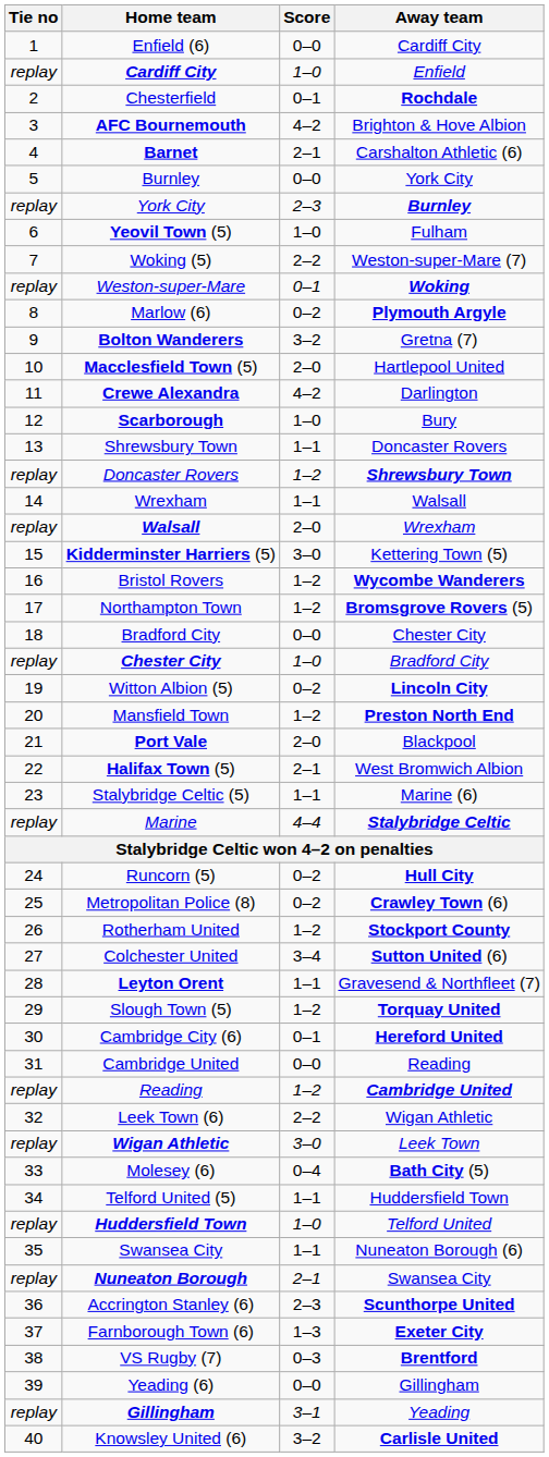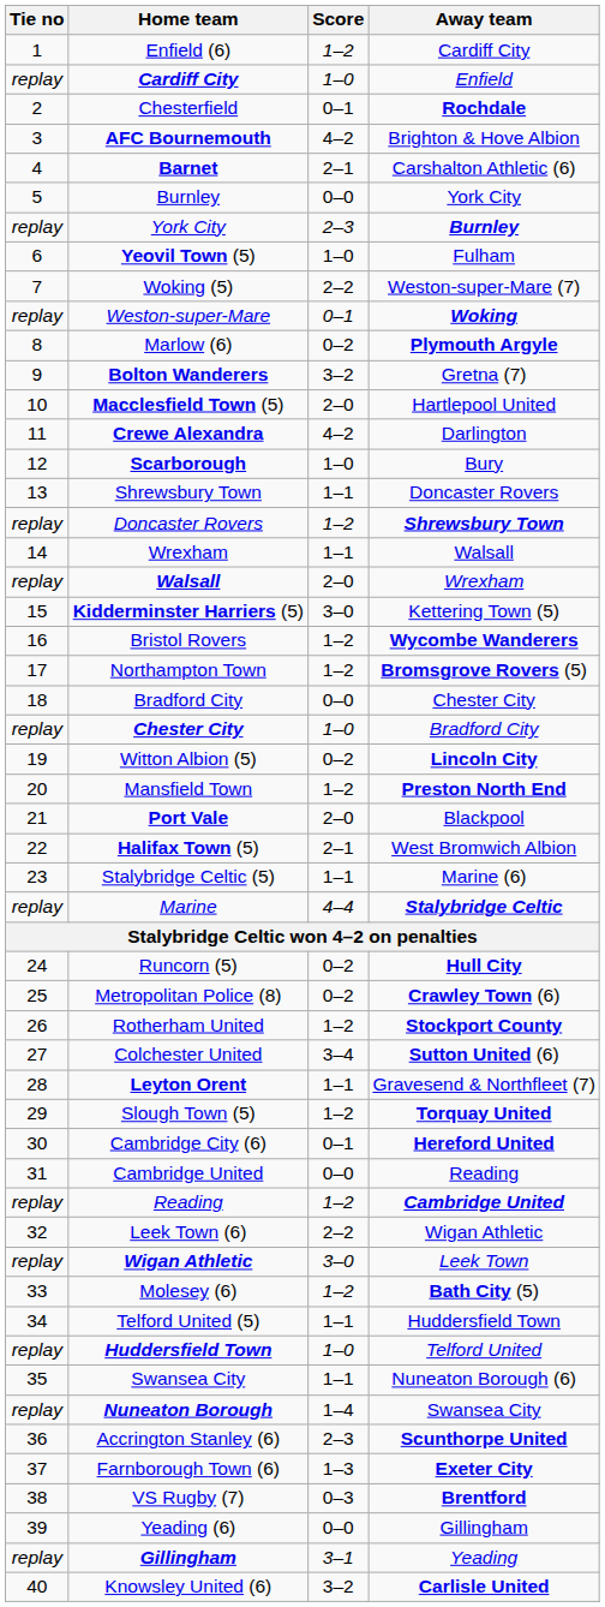Enfield (6) | Score: 0–0 -> 1–2
Molesey (6) | Score: 0–4 -> 1–2
Nuneaton Borough | Score: 2–1 -> 1–4
